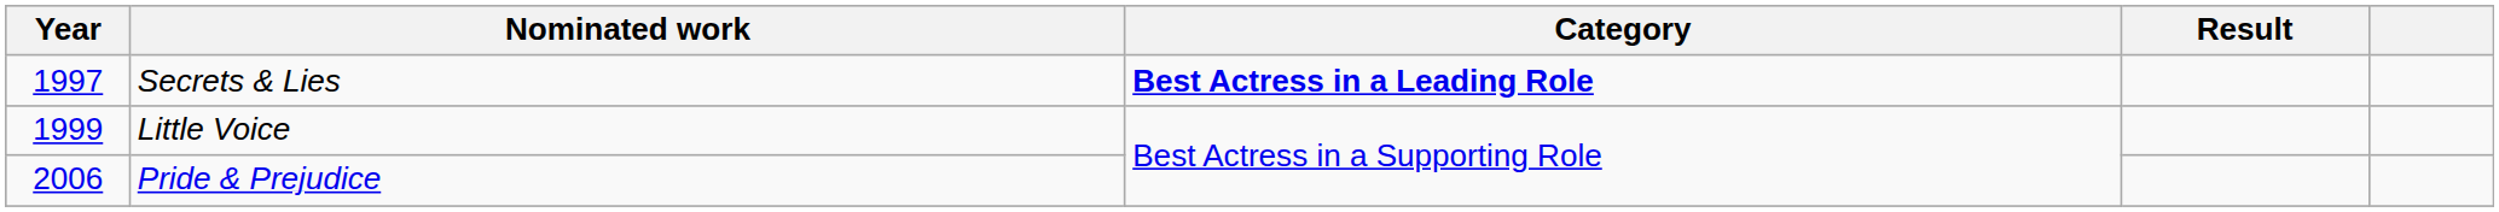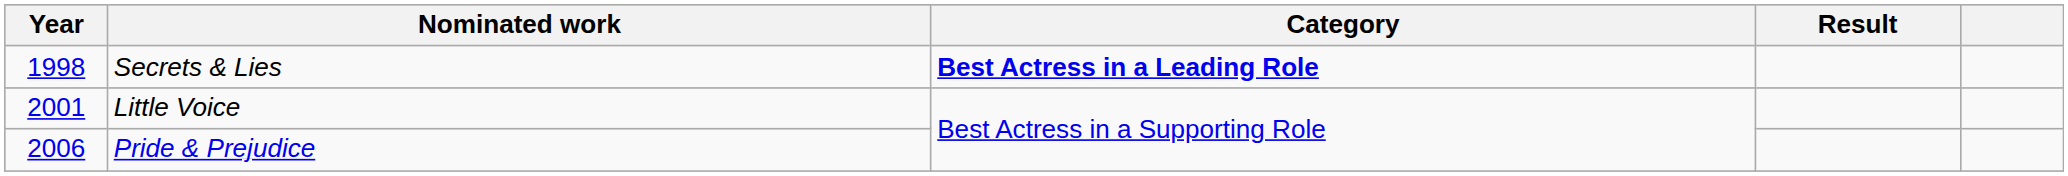Secrets & Lies | Year: 1997 -> 1998
Little Voice | Year: 1999 -> 2001
